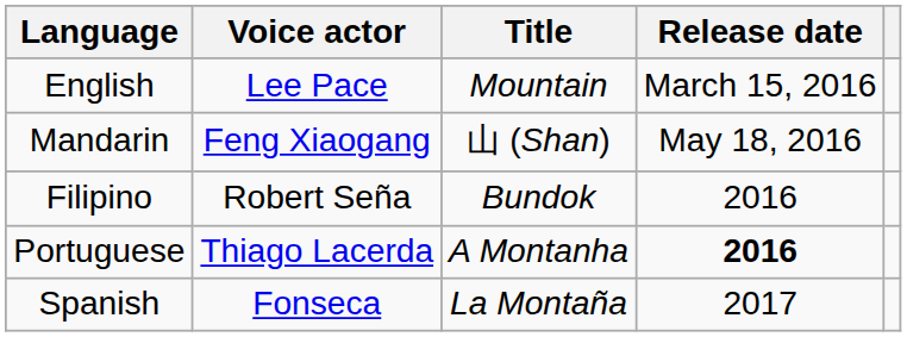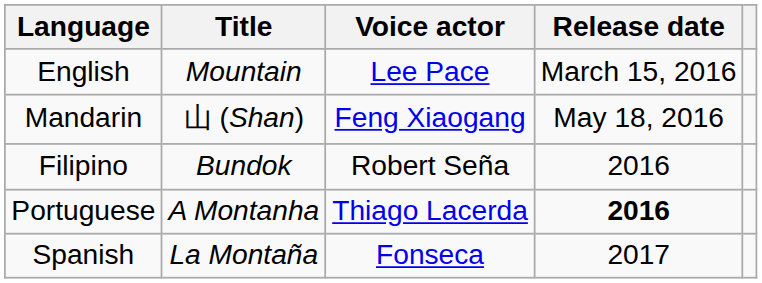columns swapped: Title <-> Voice actor
